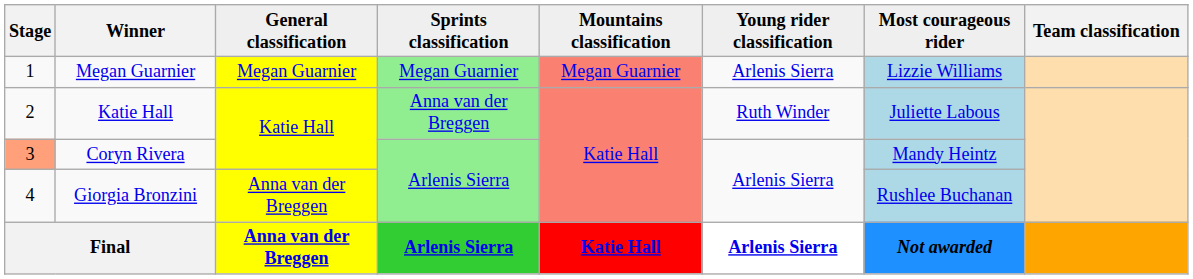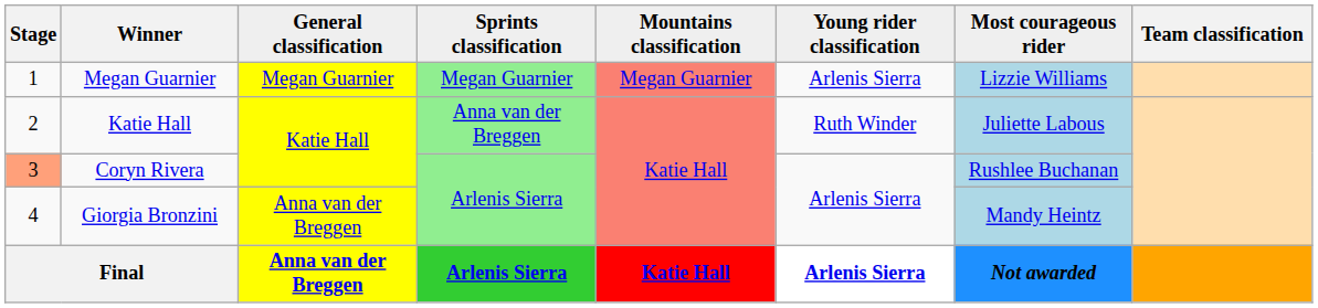Coryn Rivera | Most courageous rider: Mandy Heintz -> Rushlee Buchanan
Giorgia Bronzini | Most courageous rider: Rushlee Buchanan -> Mandy Heintz
